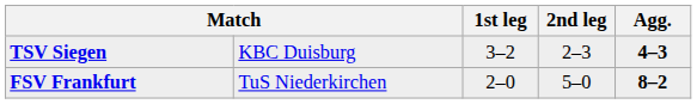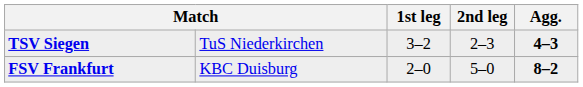TSV Siegen | column 2: KBC Duisburg -> TuS Niederkirchen
FSV Frankfurt | column 2: TuS Niederkirchen -> KBC Duisburg
